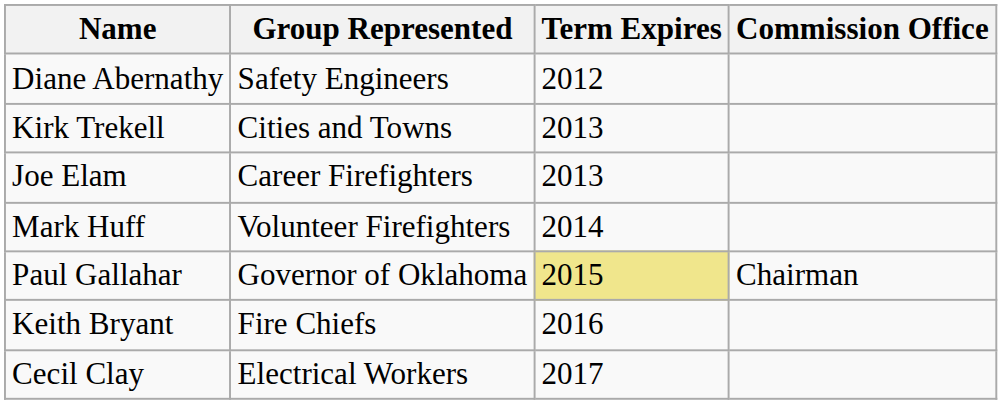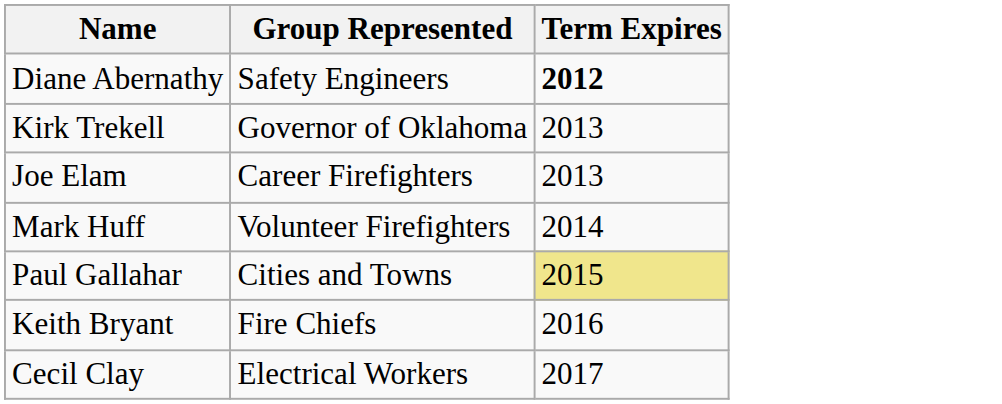- column: Commission Office | Chairman
Diane Abernathy | Term Expires: normal -> bold
Kirk Trekell | Group Represented: Cities and Towns -> Governor of Oklahoma
Paul Gallahar | Group Represented: Governor of Oklahoma -> Cities and Towns
